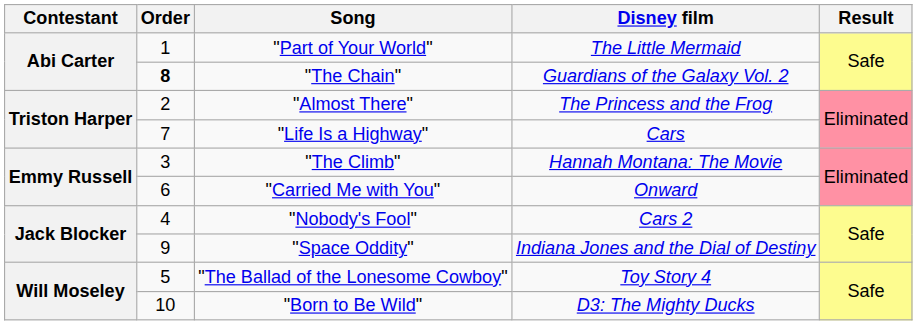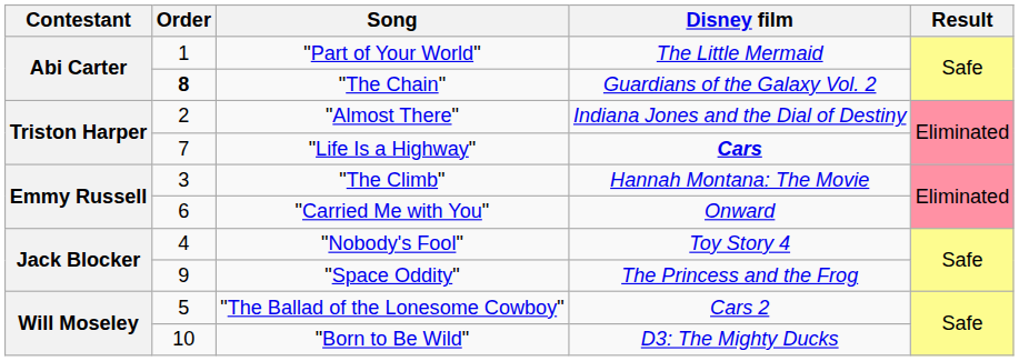"Almost There" | Disney film: The Princess and the Frog -> Indiana Jones and the Dial of Destiny
"Life Is a Highway" | Disney film: normal -> bold
"Nobody's Fool" | Disney film: Cars 2 -> Toy Story 4
"Space Oddity" | Disney film: Indiana Jones and the Dial of Destiny -> The Princess and the Frog
"The Ballad of the Lonesome Cowboy" | Disney film: Toy Story 4 -> Cars 2
